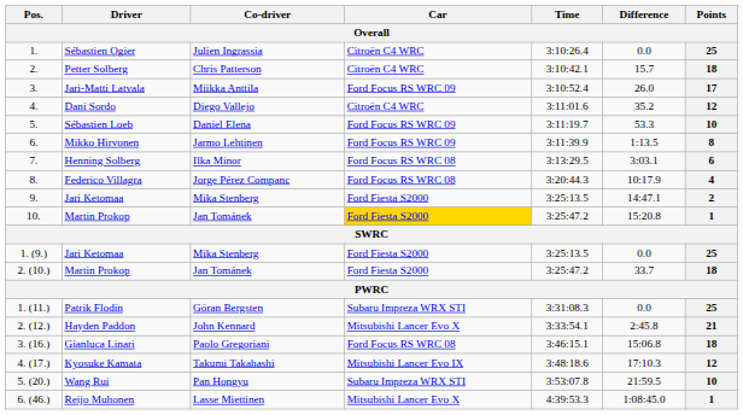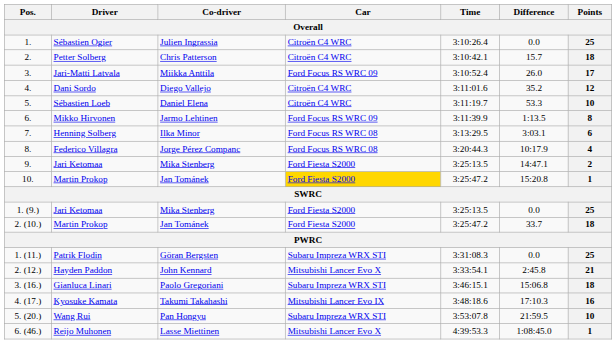5. | Car: Ford Focus RS WRC 09 -> Citroën C4 WRC
3. (16.) | Car: Ford Focus RS WRC 08 -> Subaru Impreza WRX STI
4. (17.) | Points: 12 -> 16
